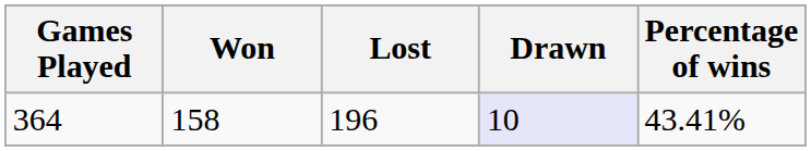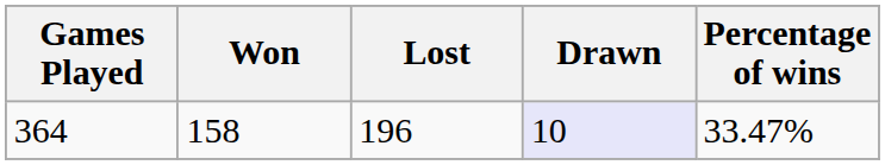364 | Percentage of wins: 43.41% -> 33.47%
